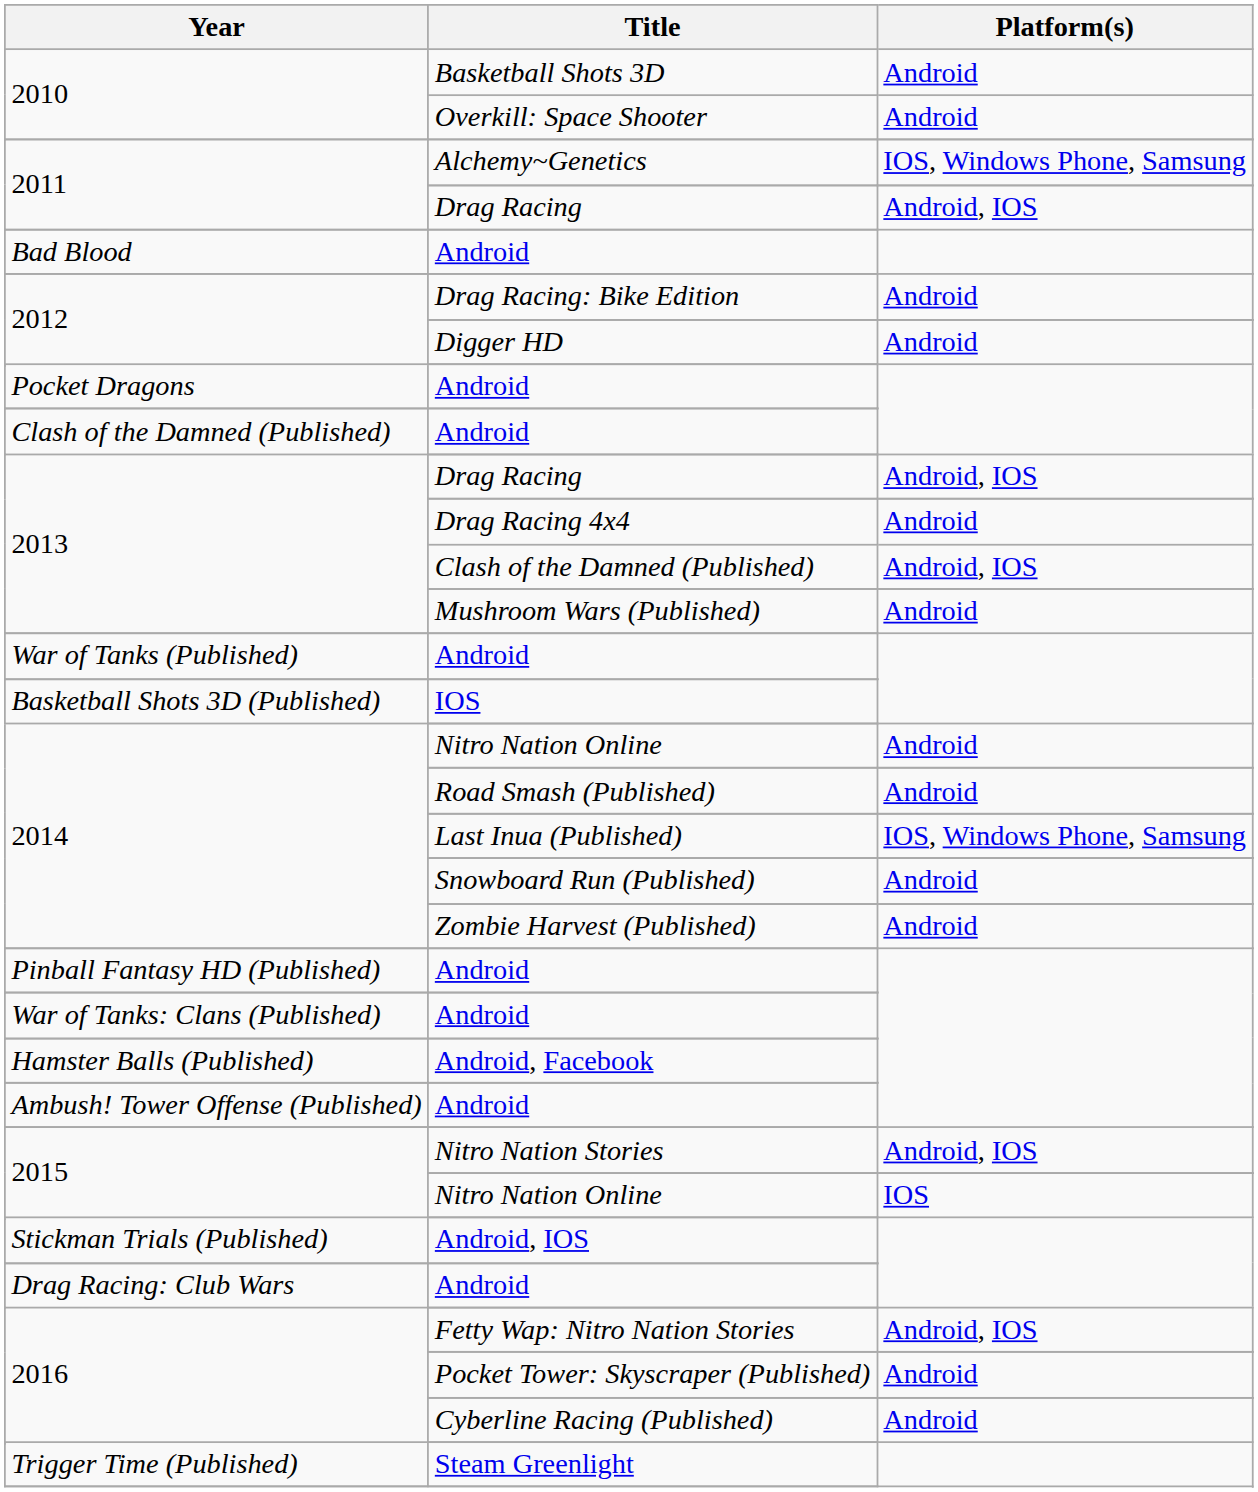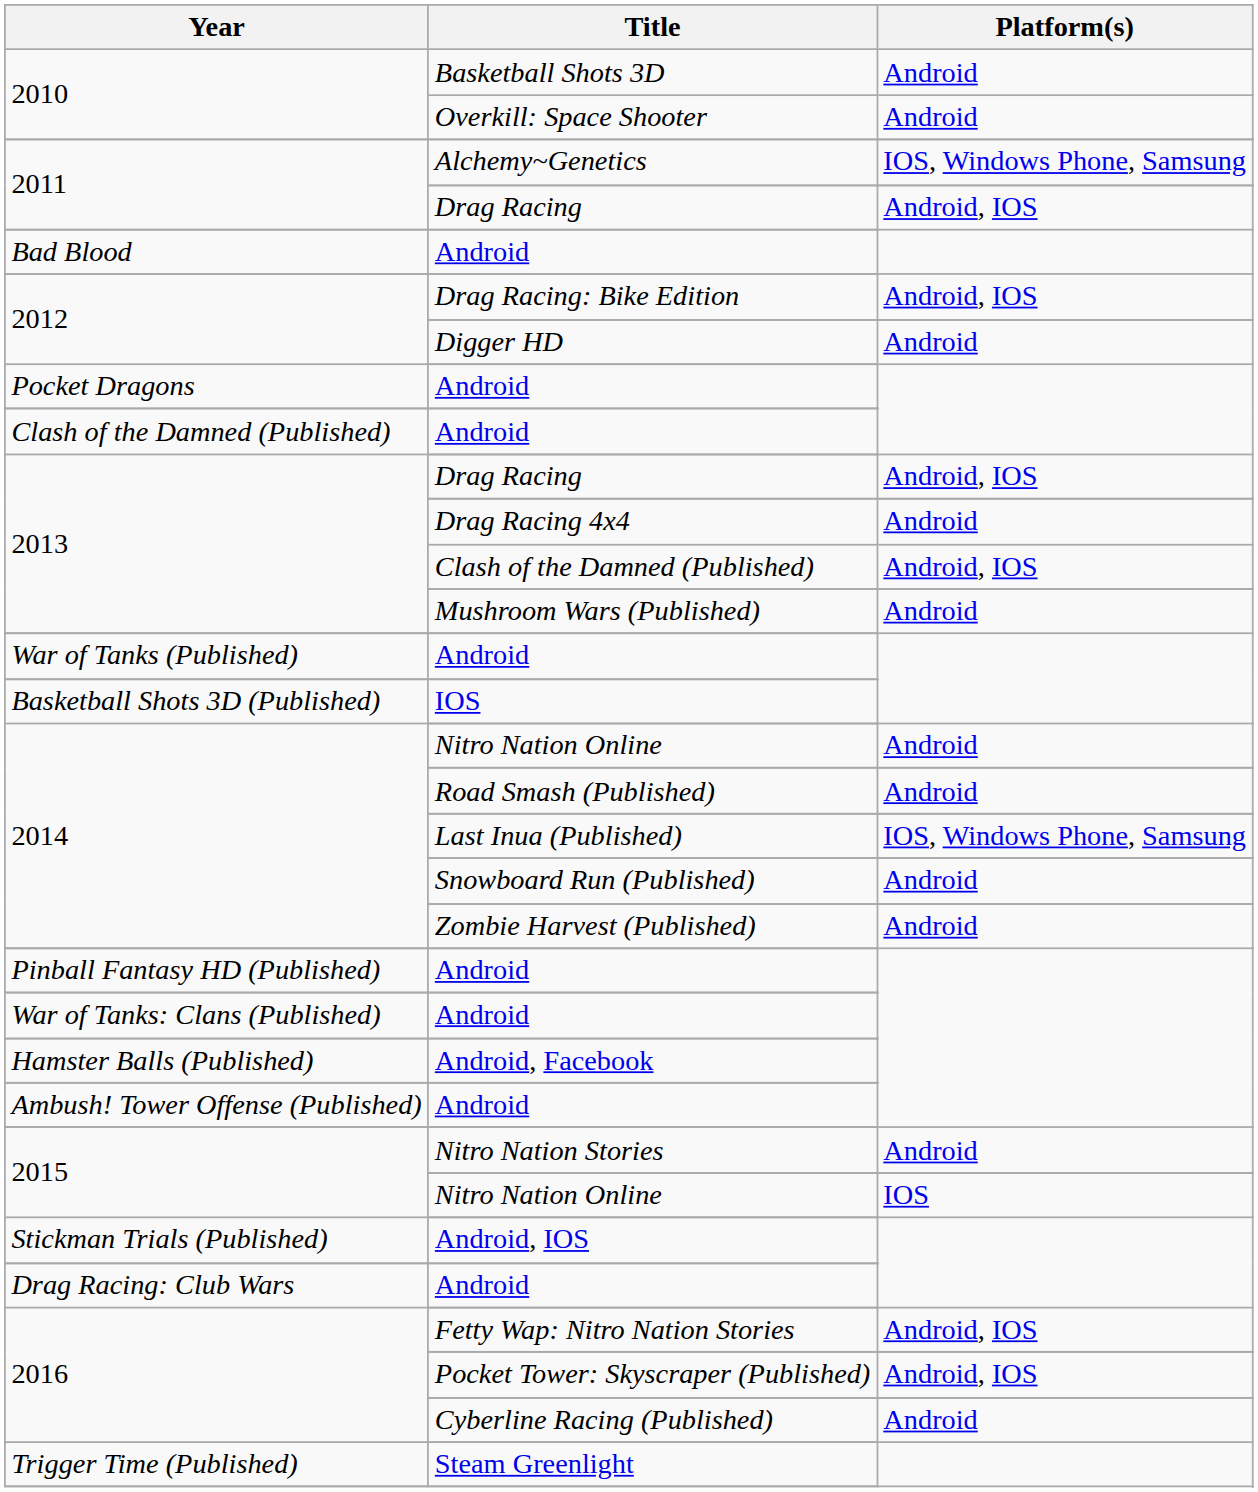Drag Racing: Bike Edition | Platform(s): Android -> Android, IOS
Nitro Nation Stories | Platform(s): Android, IOS -> Android
Pocket Tower: Skyscraper (Published) | Platform(s): Android -> Android, IOS
